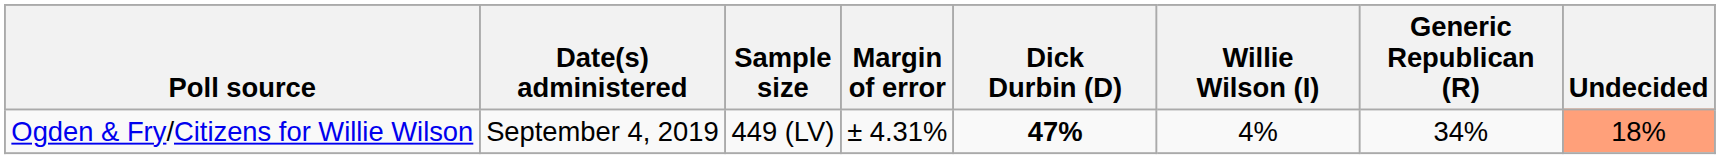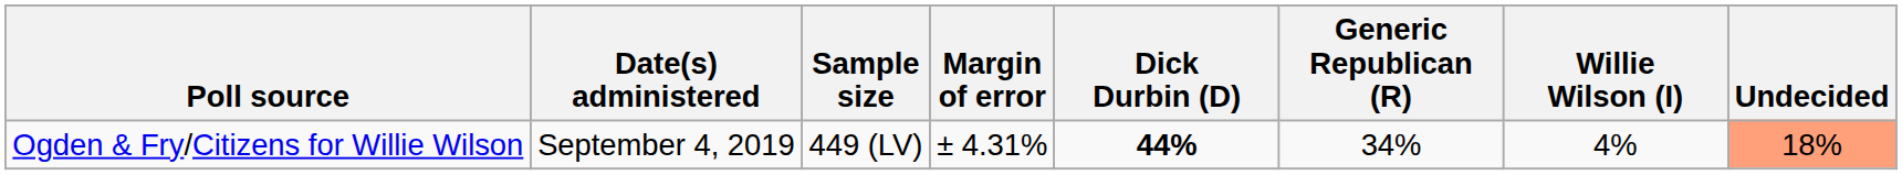columns swapped: Generic Republican (R) <-> Willie Wilson (I)
Ogden & Fry/Citizens for Willie Wilson | Dick Durbin (D): 47% -> 44%
